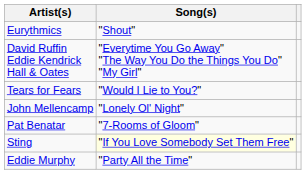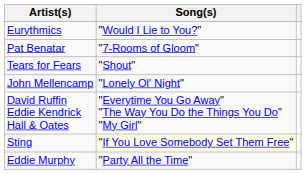Eurythmics | Song(s): "Shout" -> "Would I Lie to You?"
rows swapped: David Ruffin Eddie Kendrick Hall & Oates <-> Pat Benatar
Tears for Fears | Song(s): "Would I Lie to You?" -> "Shout"
